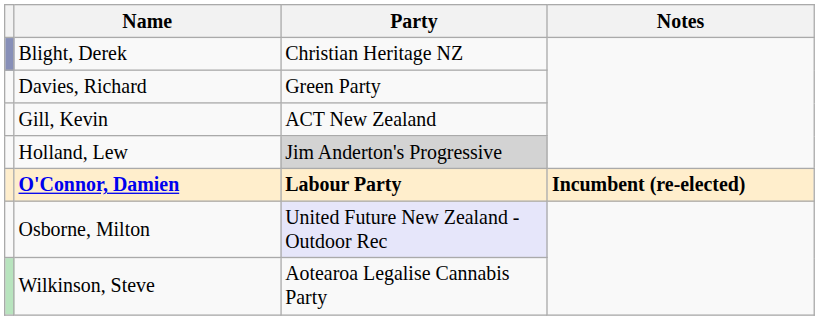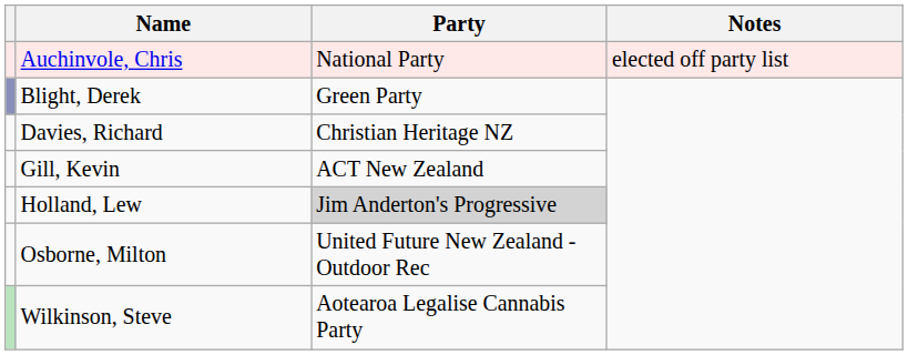+ row: Auchinvole, Chris | National Party | elected off party list
Blight, Derek | Party: Christian Heritage NZ -> Green Party
Davies, Richard | Party: Green Party -> Christian Heritage NZ
- row: O'Connor, Damien | Labour Party | Incumbent (re-elected)
Osborne, Milton | Party: lavender background -> no background
